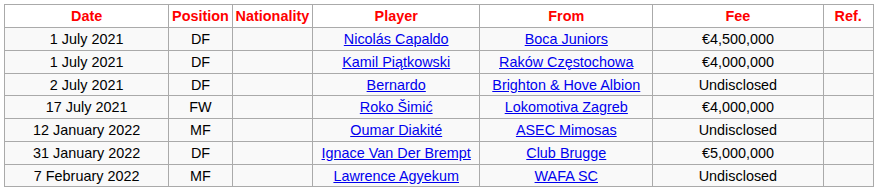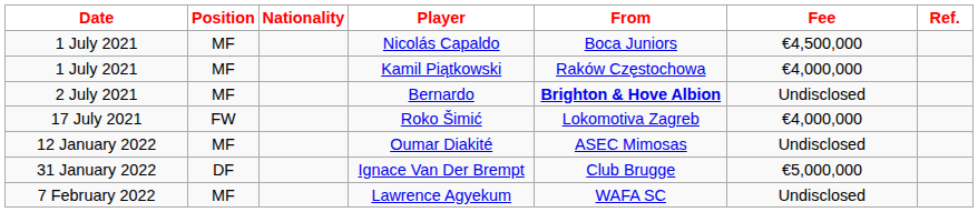Nicolás Capaldo | Position: DF -> MF
Kamil Piątkowski | Position: DF -> MF
Bernardo | Position: DF -> MF
Bernardo | From: normal -> bold
